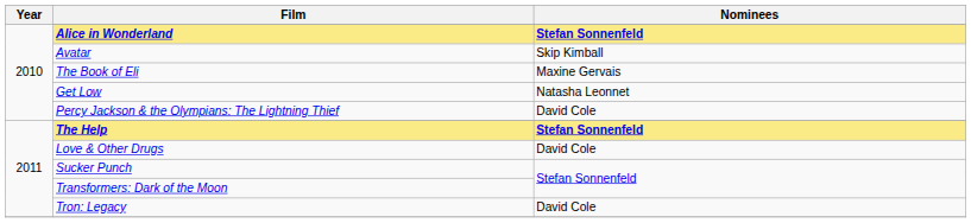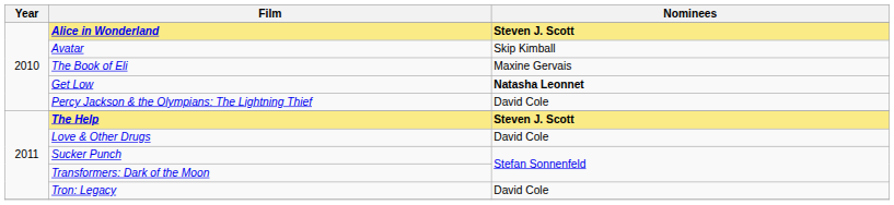Alice in Wonderland | Nominees: Stefan Sonnenfeld -> Steven J. Scott
Get Low | Nominees: normal -> bold
The Help | Nominees: Stefan Sonnenfeld -> Steven J. Scott
